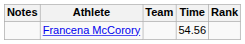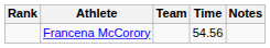columns swapped: Rank <-> Notes
